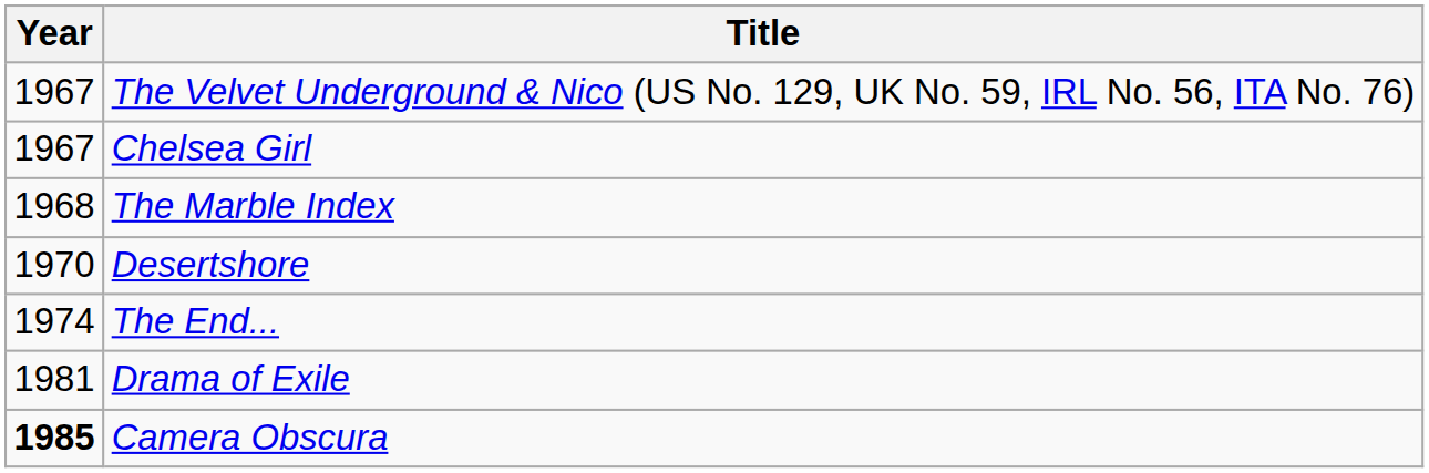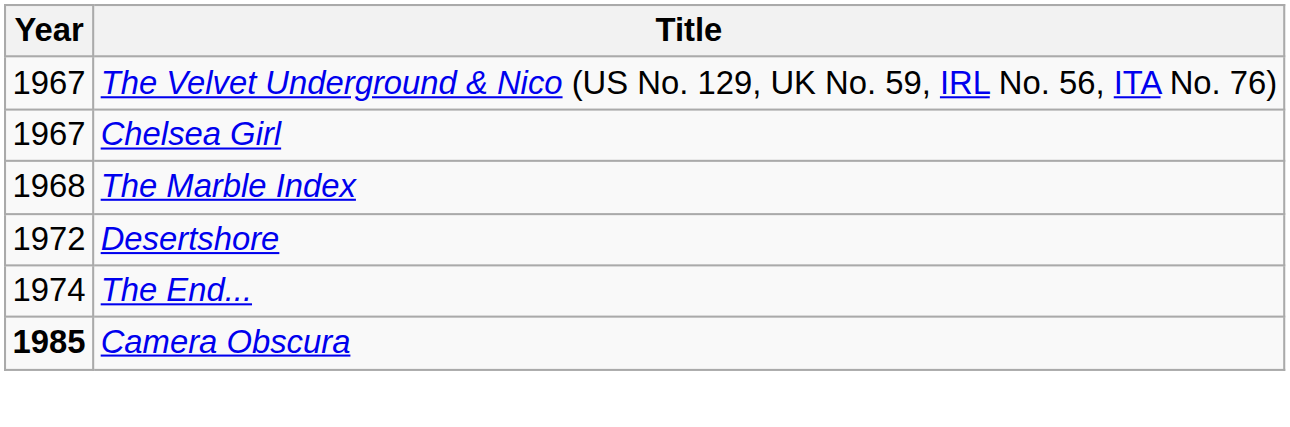Desertshore | Year: 1970 -> 1972
- row: 1981 | Drama of Exile
